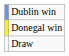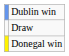rows swapped: Donegal win <-> Draw
